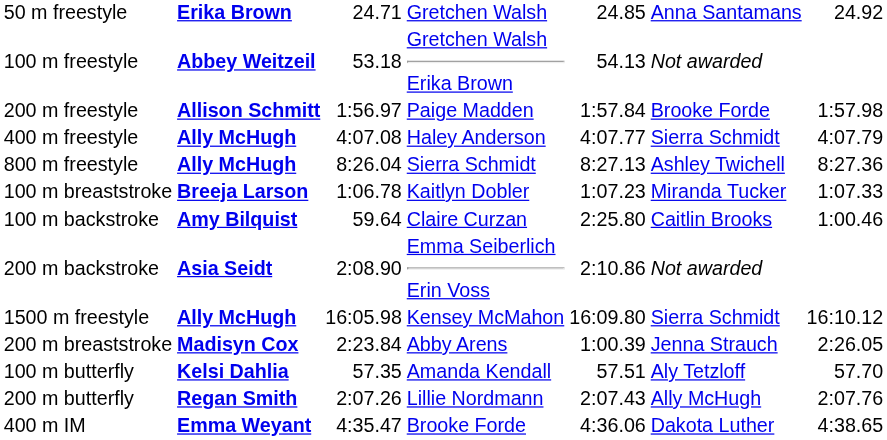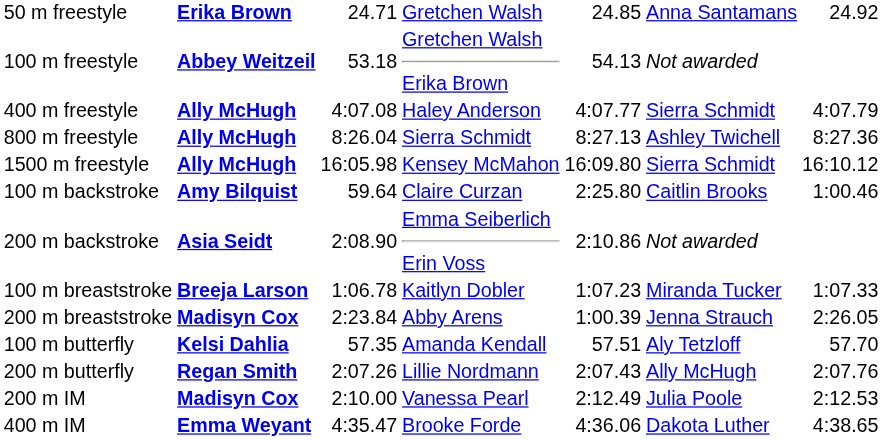- row: 200 m freestyle | Allison Schmitt | 1:56.97 | Paige Madden | 1:57.84 | Brooke Forde | 1:57.98
rows swapped: 1500 m freestyle <-> 100 m breaststroke
+ row: 200 m IM | Madisyn Cox | 2:10.00 | Vanessa Pearl | 2:12.49 | Julia Poole | 2:12.53
